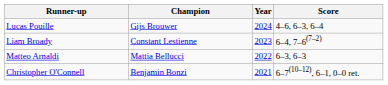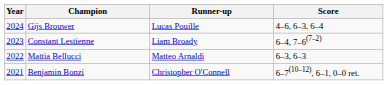columns swapped: Year <-> Runner-up
